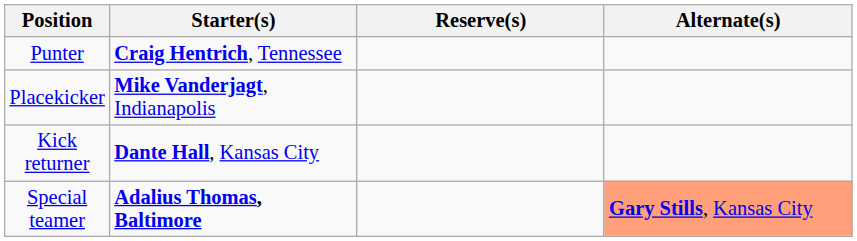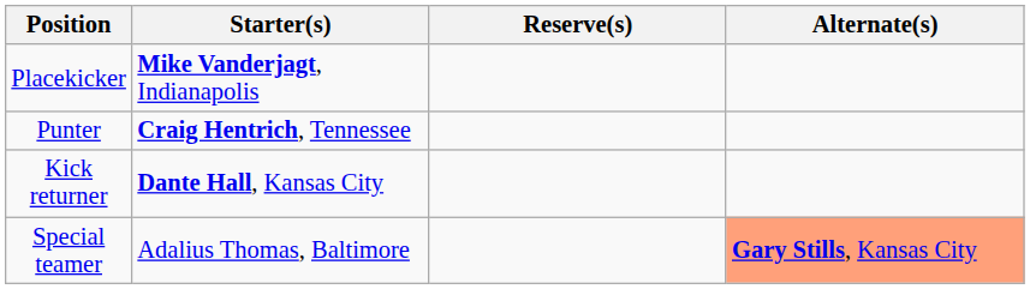rows swapped: Punter <-> Placekicker
Special teamer | Starter(s): bold -> normal
